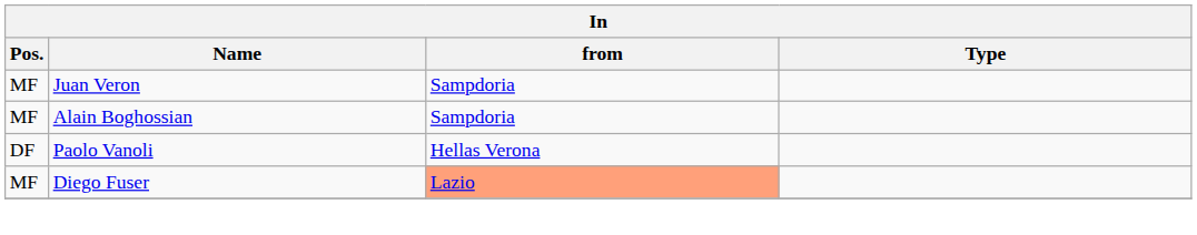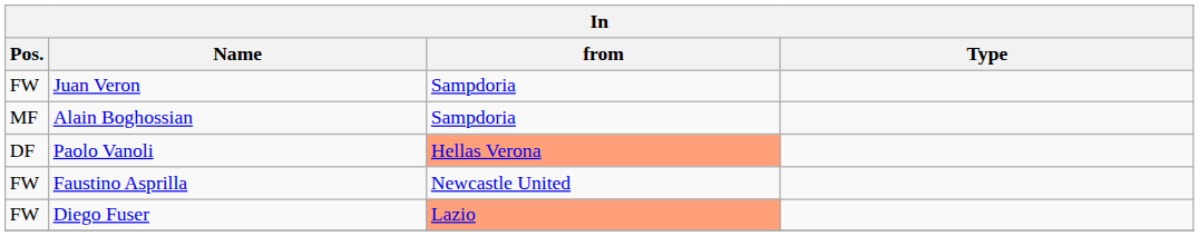Juan Veron | Pos.: MF -> FW
Paolo Vanoli | from: no background -> lightsalmon background
+ row: FW | Faustino Asprilla | Newcastle United
Diego Fuser | Pos.: MF -> FW
